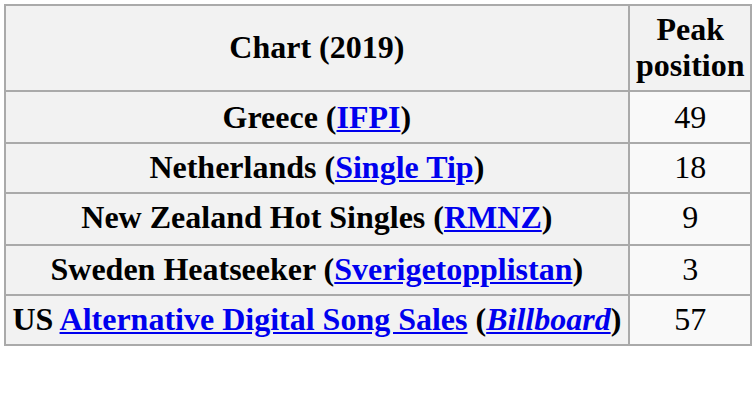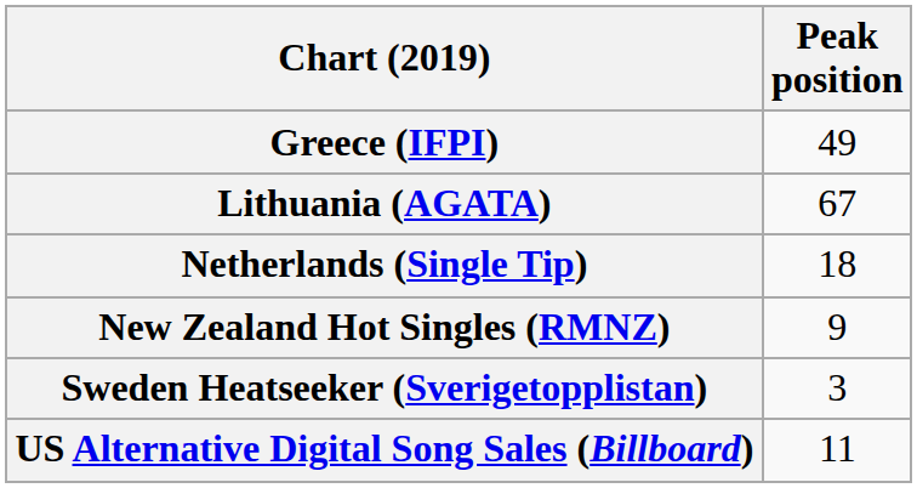+ row: Lithuania (AGATA) | 67
US Alternative Digital Song Sales (Billboard) | Peak position: 57 -> 11
